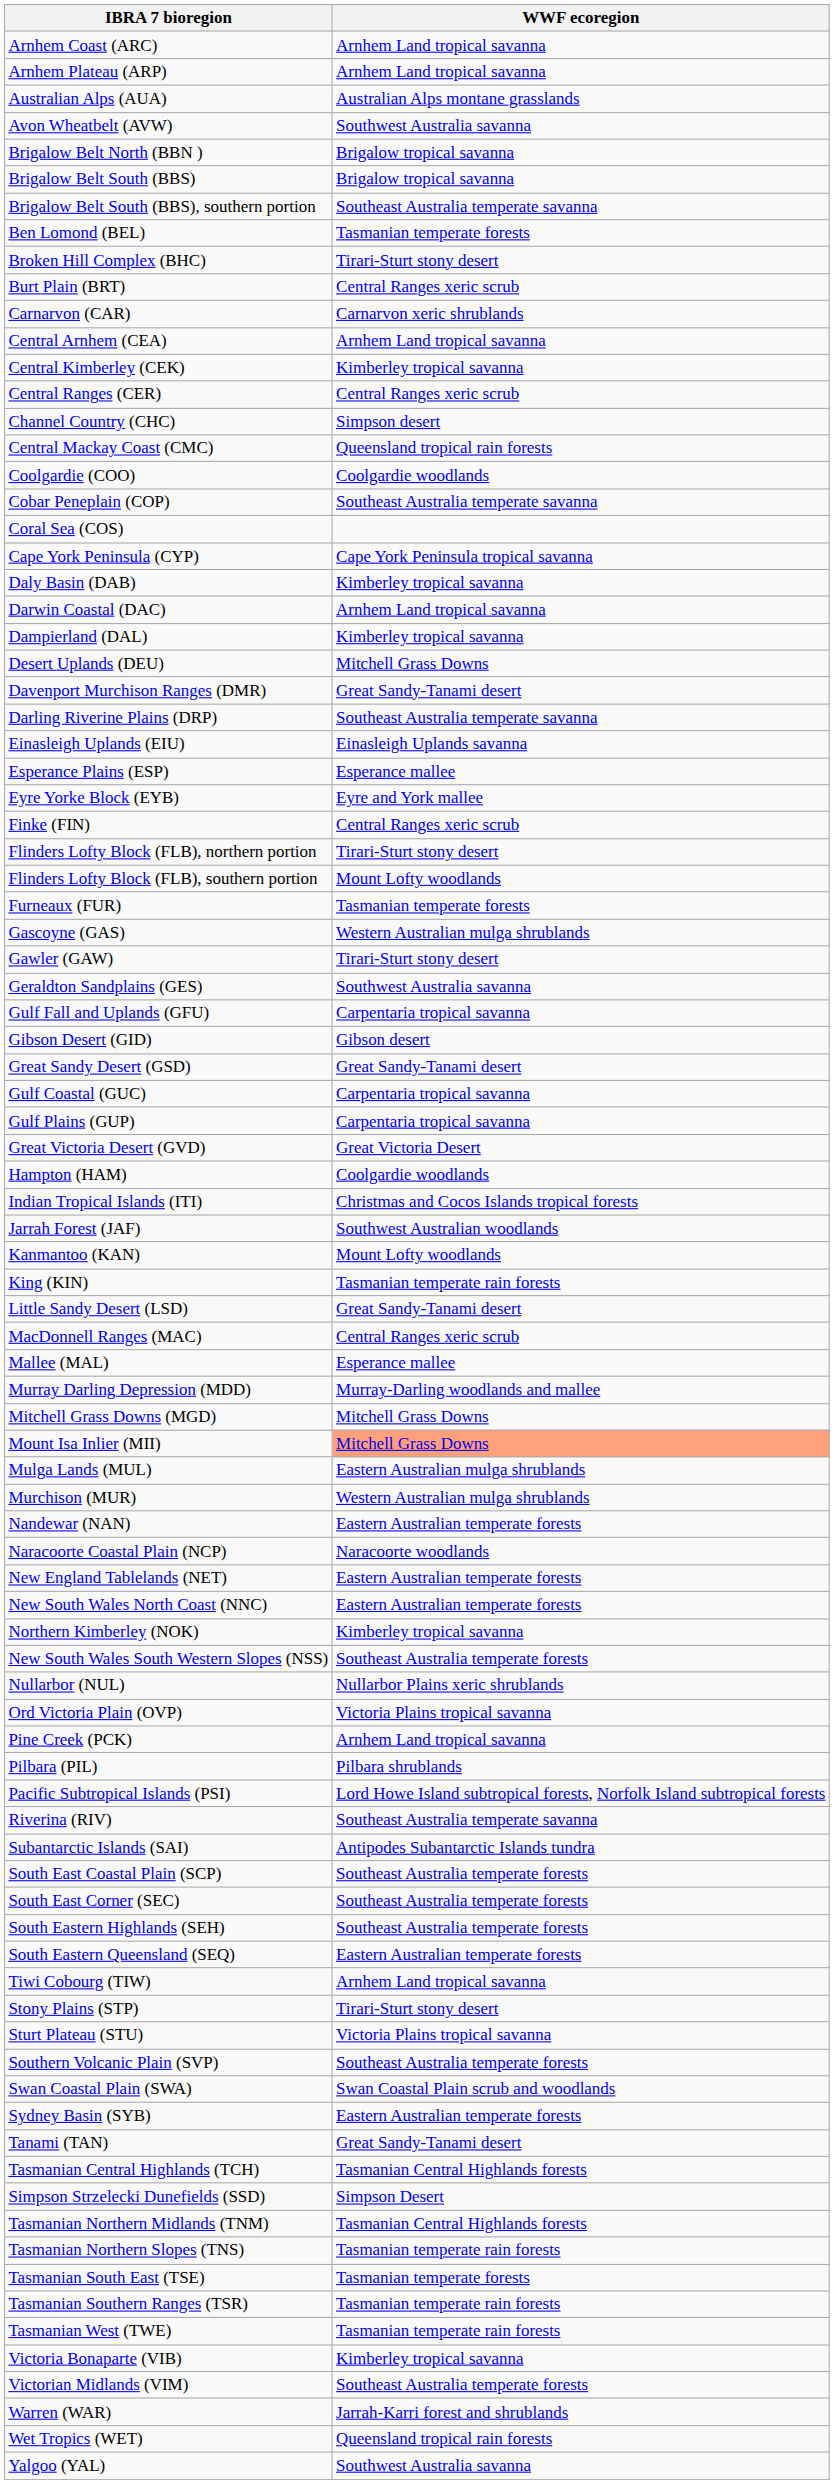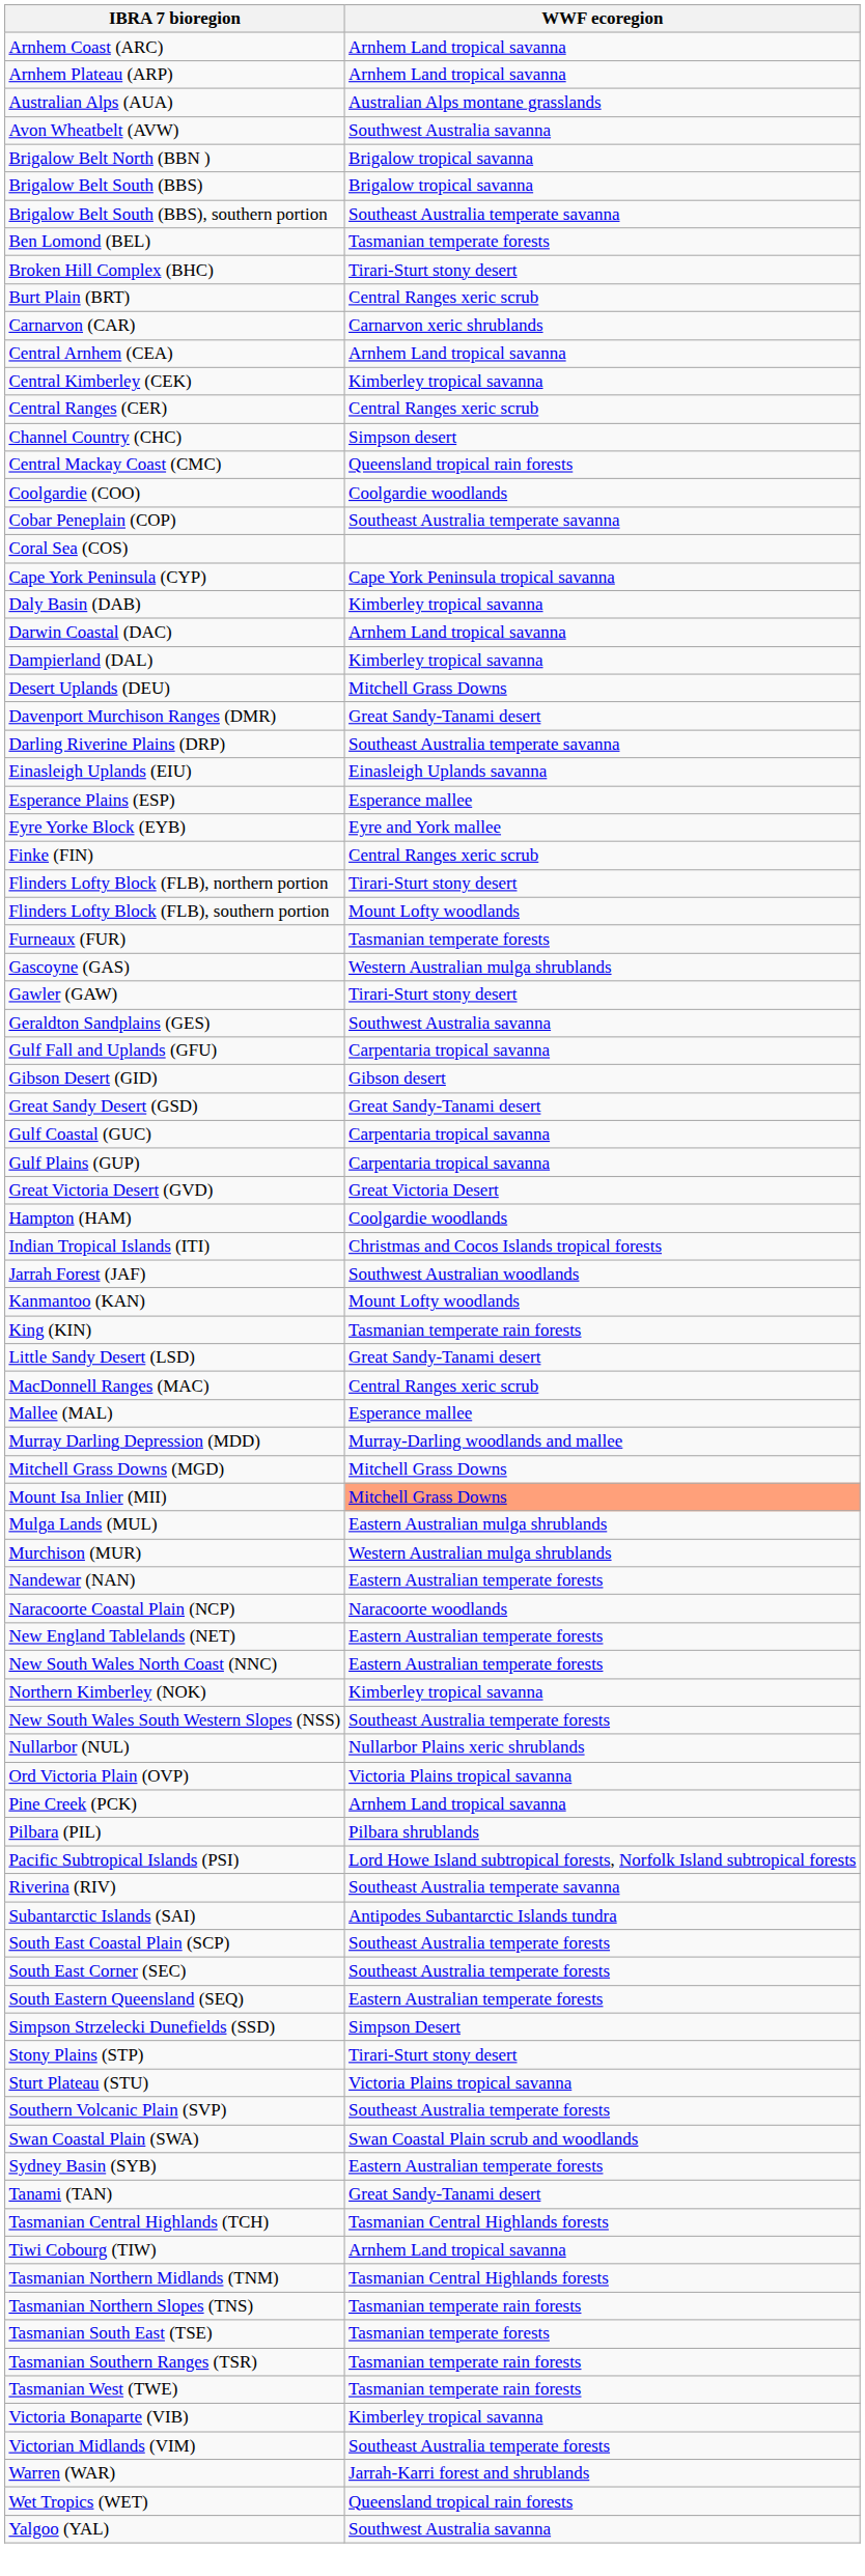- row: South Eastern Highlands (SEH) | Southeast Australia temperate forests
rows swapped: Simpson Strzelecki Dunefields (SSD) <-> Tiwi Cobourg (TIW)
